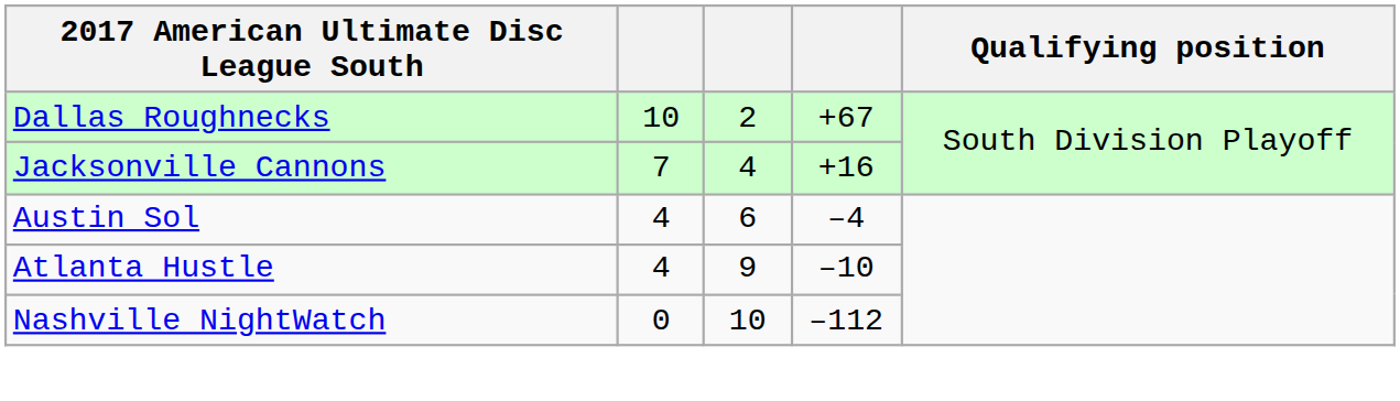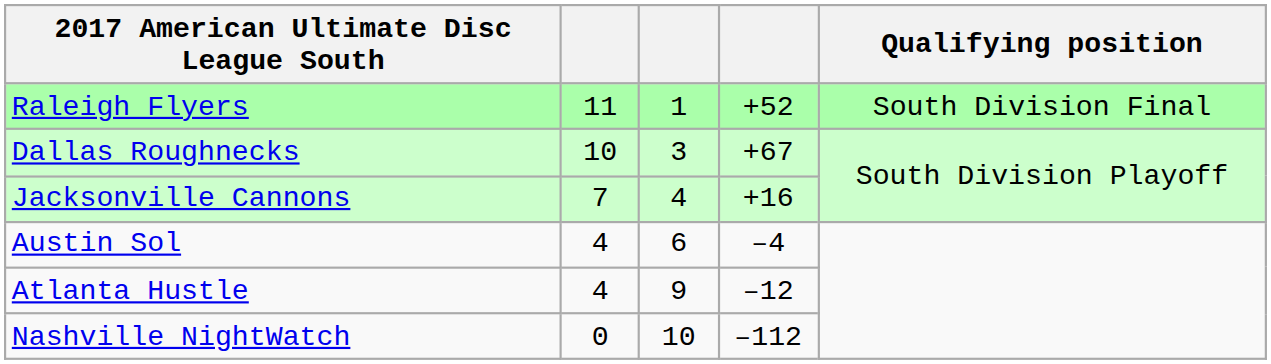+ row: Raleigh Flyers | 11 | 1 | +52 | South Division Final
Dallas Roughnecks | column 3: 2 -> 3
Atlanta Hustle | column 4: –10 -> –12
